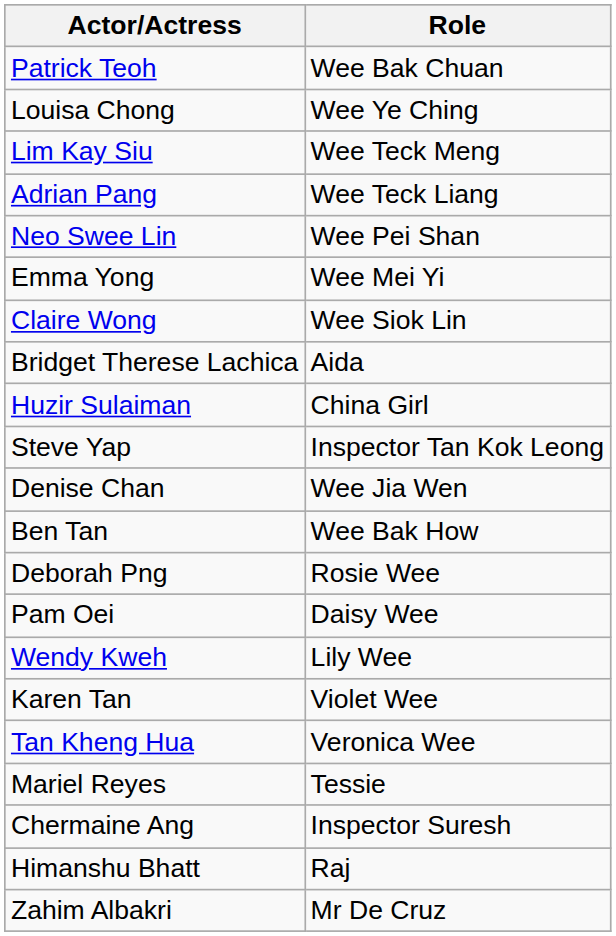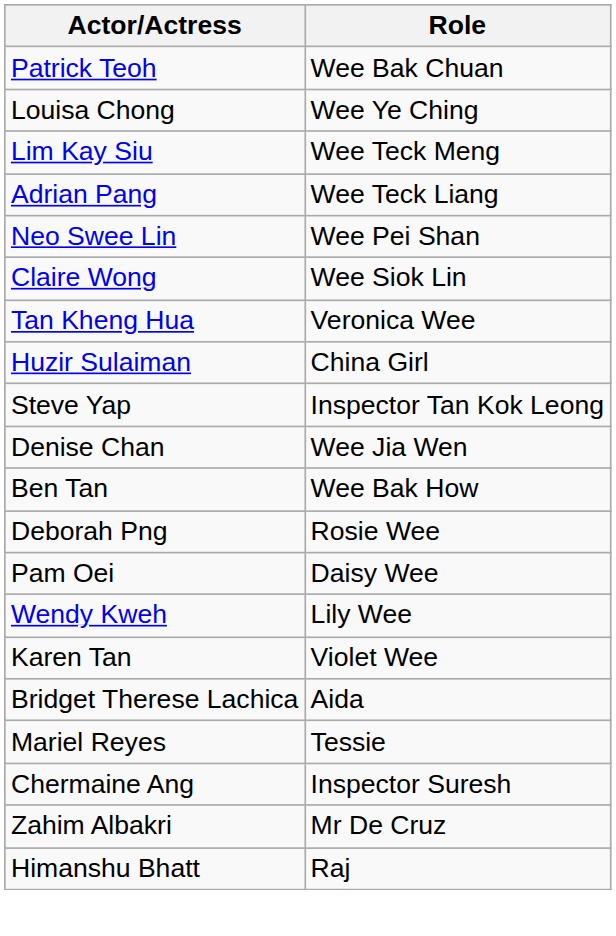- row: Emma Yong | Wee Mei Yi
rows swapped: Tan Kheng Hua <-> Bridget Therese Lachica
rows swapped: Zahim Albakri <-> Himanshu Bhatt
